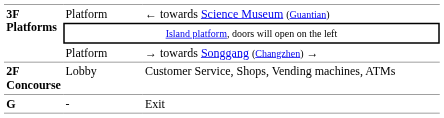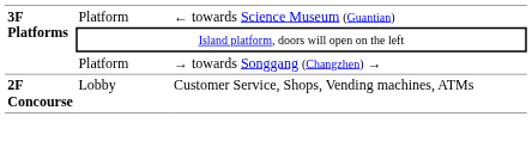- row: G | - | Exit
